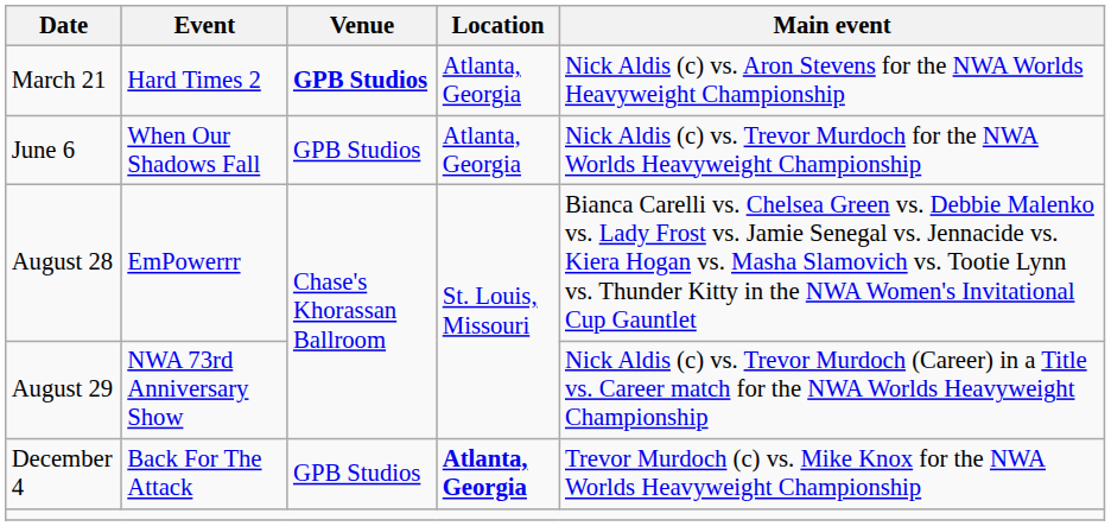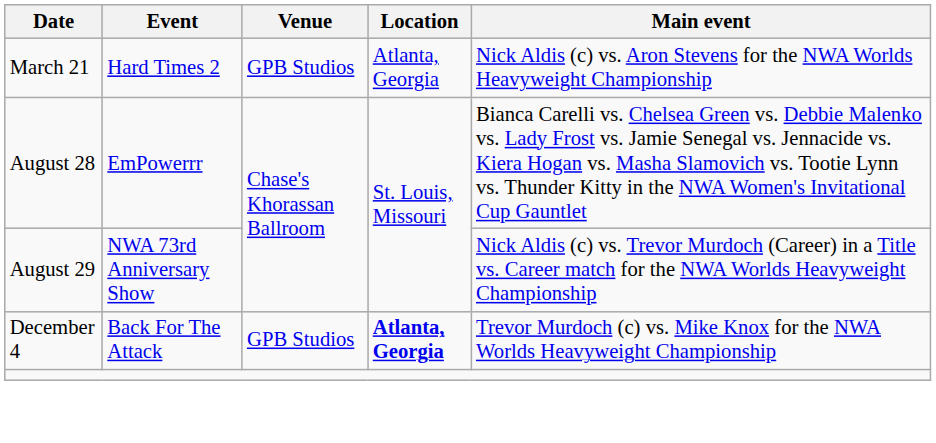March 21 | Venue: bold -> normal
- row: June 6 | When Our Shadows Fall | GPB Studios | Atlanta, Georgia | Nick Aldis (c) vs. Trevor Murdoch for the NWA Worlds Heavyweight Championship
